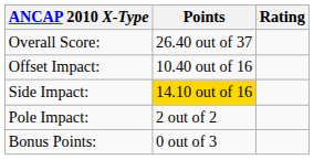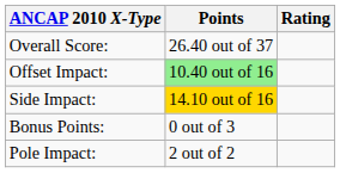Offset Impact: | Points: no background -> lightgreen background
rows swapped: Pole Impact: <-> Bonus Points:
